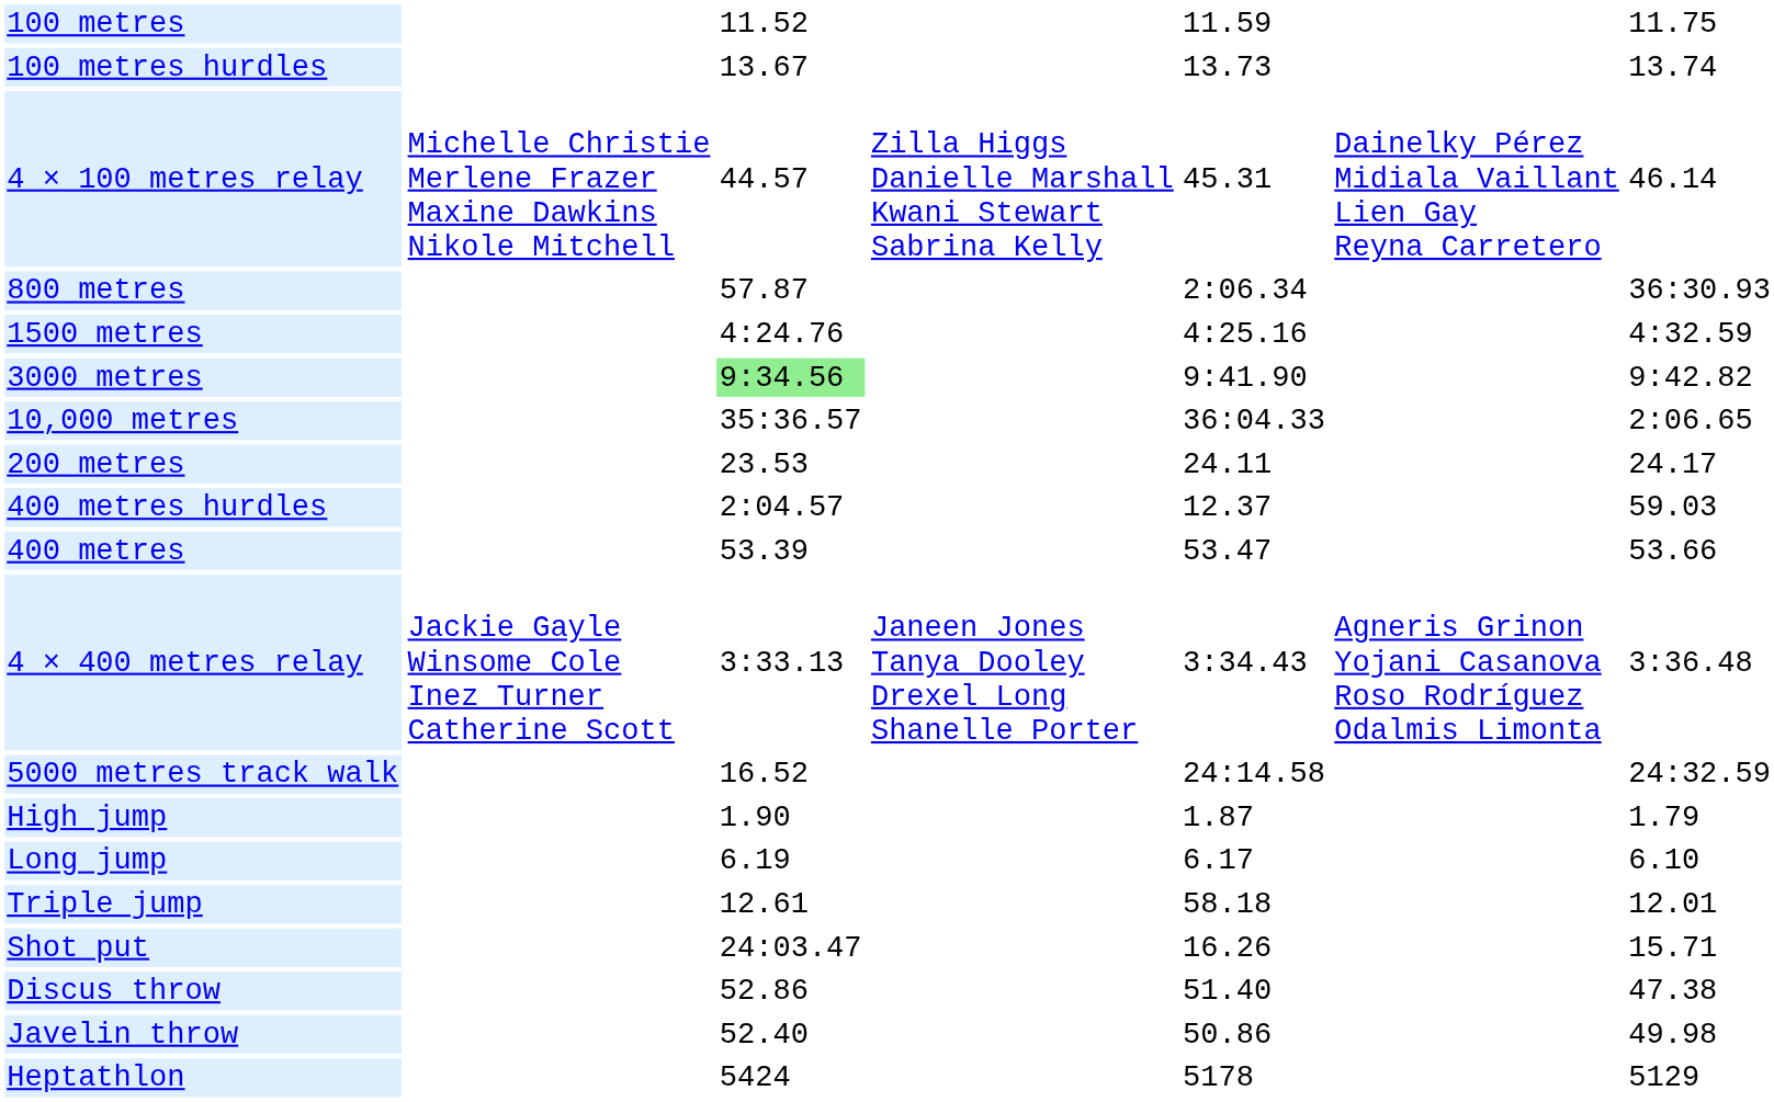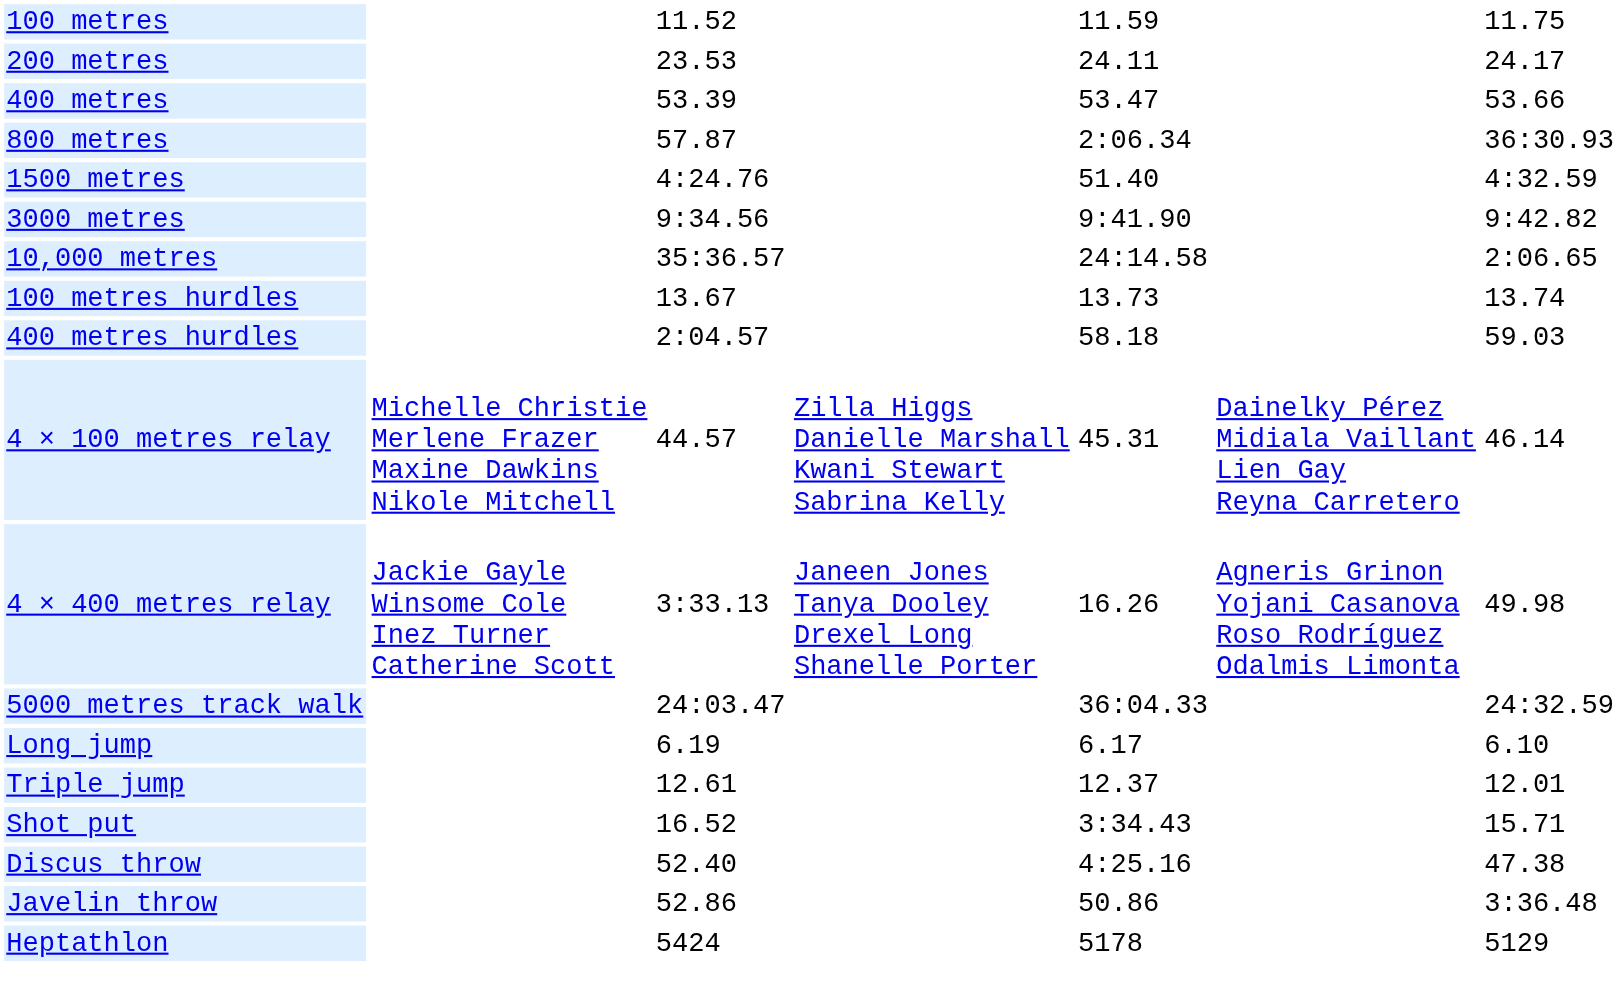rows swapped: 200 metres <-> 100 metres hurdles
rows swapped: 400 metres <-> 4 × 100 metres relay
1500 metres | column 5: 4:25.16 -> 51.40
3000 metres | column 3: lightgreen background -> no background
10,000 metres | column 5: 36:04.33 -> 24:14.58
400 metres hurdles | column 5: 12.37 -> 58.18
4 × 400 metres relay | column 5: 3:34.43 -> 16.26
4 × 400 metres relay | column 7: 3:36.48 -> 49.98
5000 metres track walk | column 3: 16.52 -> 24:03.47
5000 metres track walk | column 5: 24:14.58 -> 36:04.33
- row: High jump | 1.90 | 1.87 | 1.79
Triple jump | column 5: 58.18 -> 12.37
Shot put | column 3: 24:03.47 -> 16.52
Shot put | column 5: 16.26 -> 3:34.43
Discus throw | column 3: 52.86 -> 52.40
Discus throw | column 5: 51.40 -> 4:25.16
Javelin throw | column 3: 52.40 -> 52.86
Javelin throw | column 7: 49.98 -> 3:36.48
